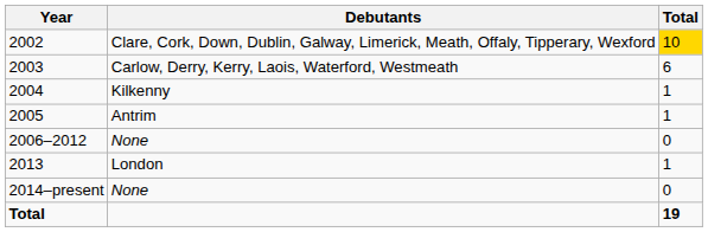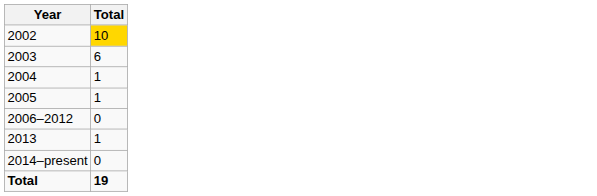- column: Debutants | Clare, Cork, Down, Dublin, Galway, Limerick, Meath, Offaly, Tipperary, Wexford | Carlow, Derry, Kerry, Laois, Waterford, Westmeath | Kilkenny | Antrim | None | London | None
